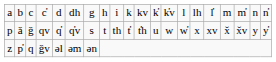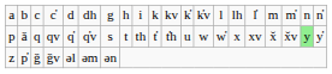qv | column 3: ǧ -> q
qv | column 19: no background -> lightgreen background
ǧv | column 3: q -> ǧ
